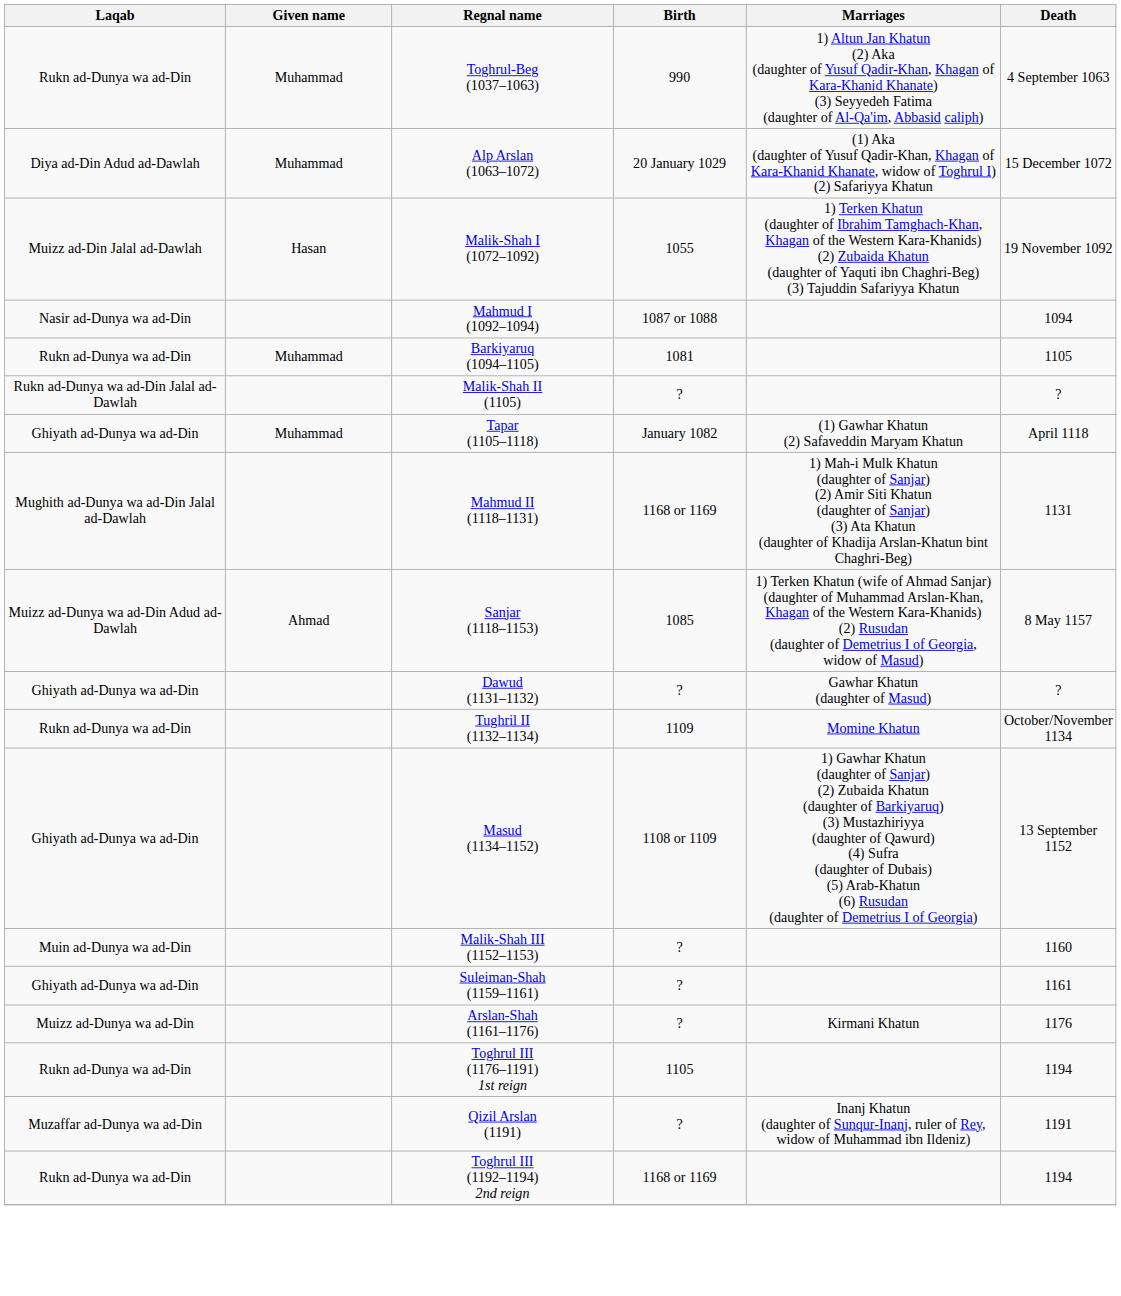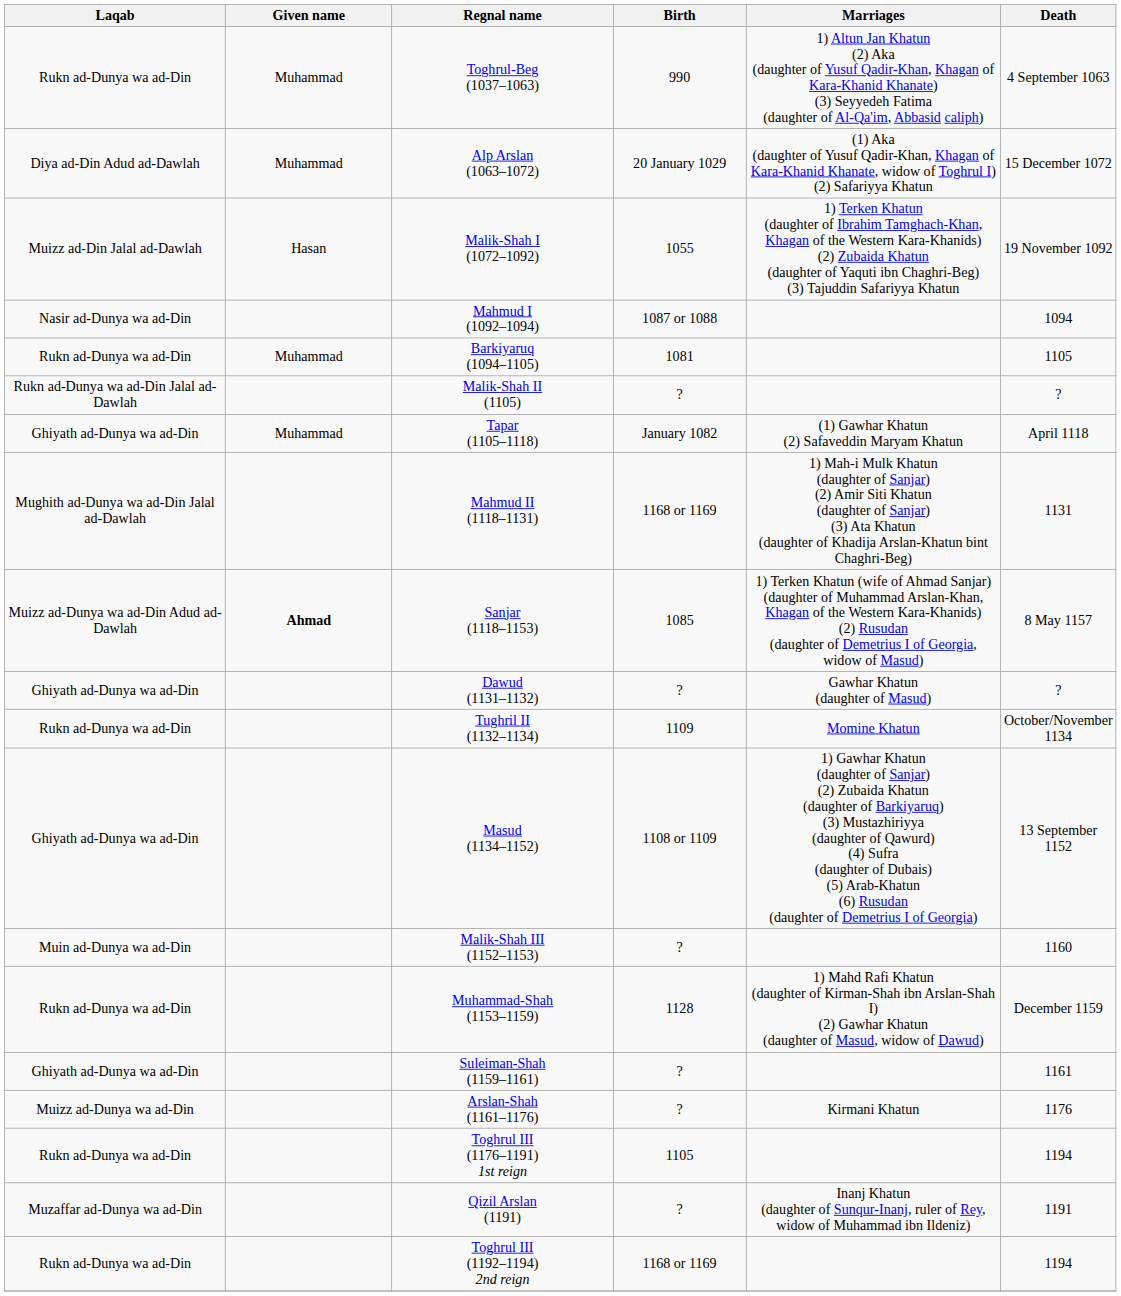Sanjar (1118–1153) | Given name: normal -> bold
+ row: Rukn ad-Dunya wa ad-Din | Muhammad-Shah (1153–1159) | 1128 | 1) Mahd Rafi Khatun (daughter of Kirman-Shah ibn Arslan-Shah I) (2) Gawhar Khatun (daughter of Masud, widow of Dawud) | December 1159
